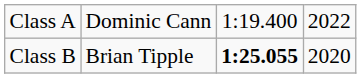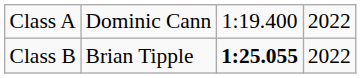Class B | column 4: 2020 -> 2022
